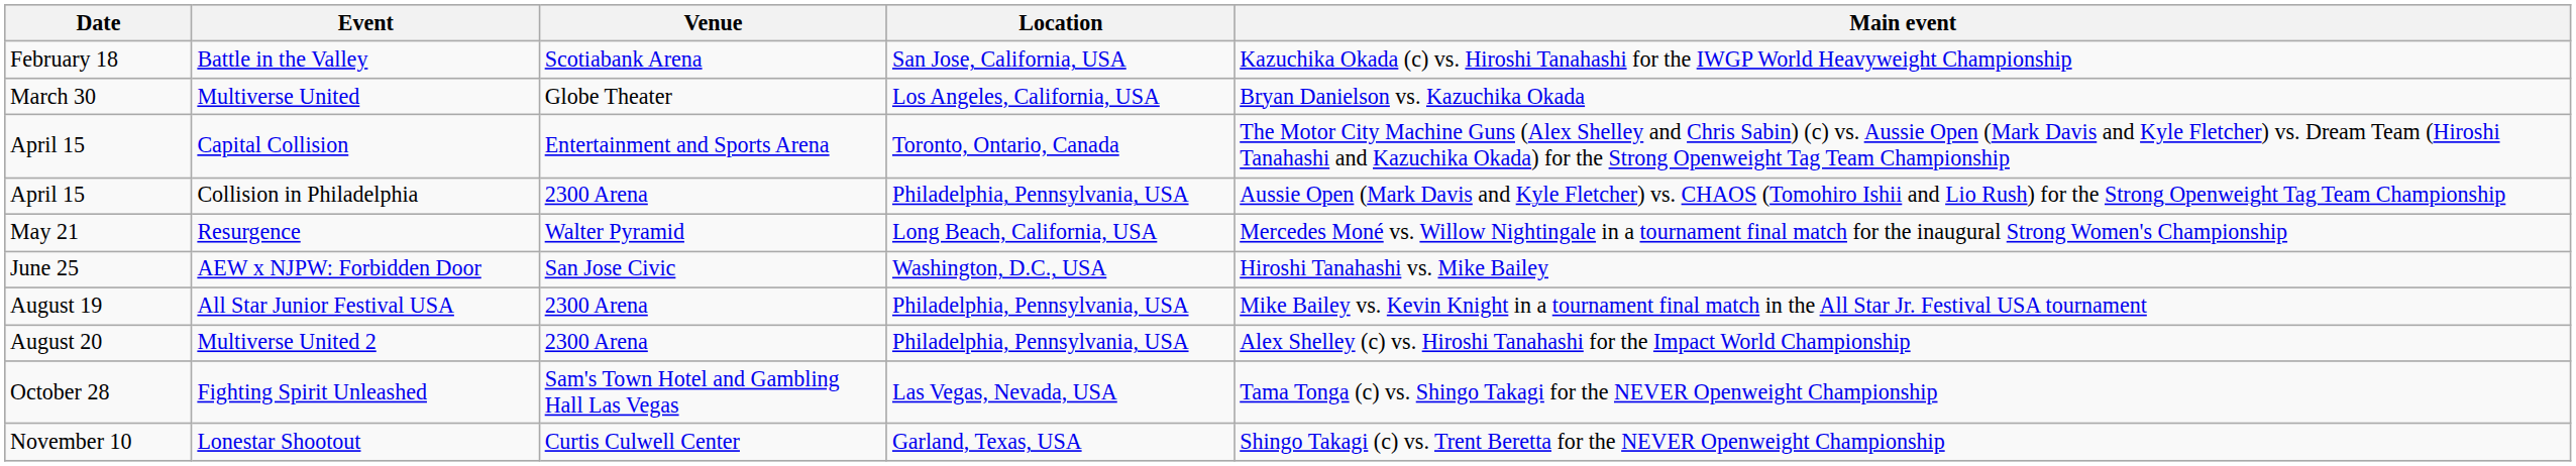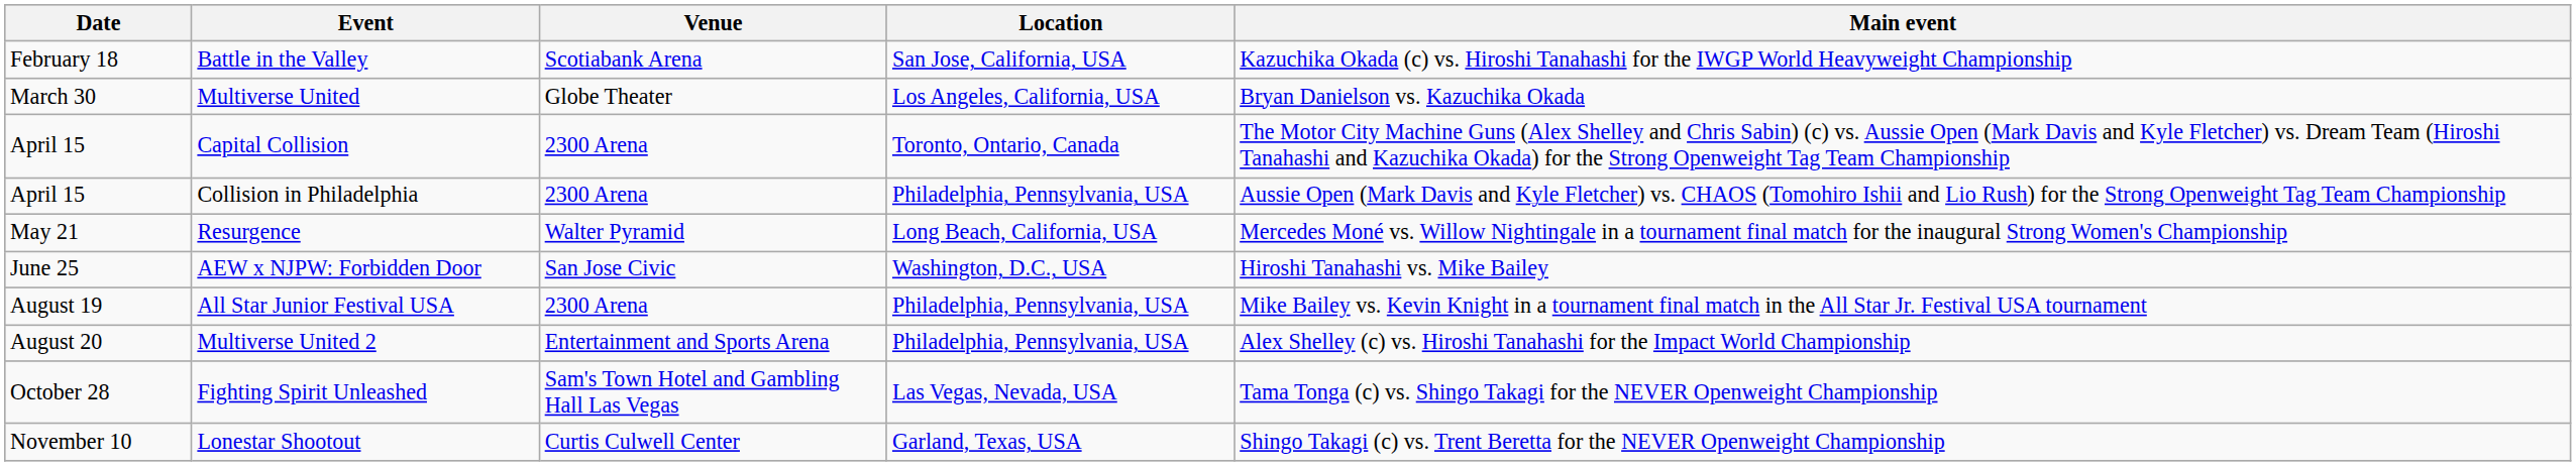Capital Collision | Venue: Entertainment and Sports Arena -> 2300 Arena
Multiverse United 2 | Venue: 2300 Arena -> Entertainment and Sports Arena
